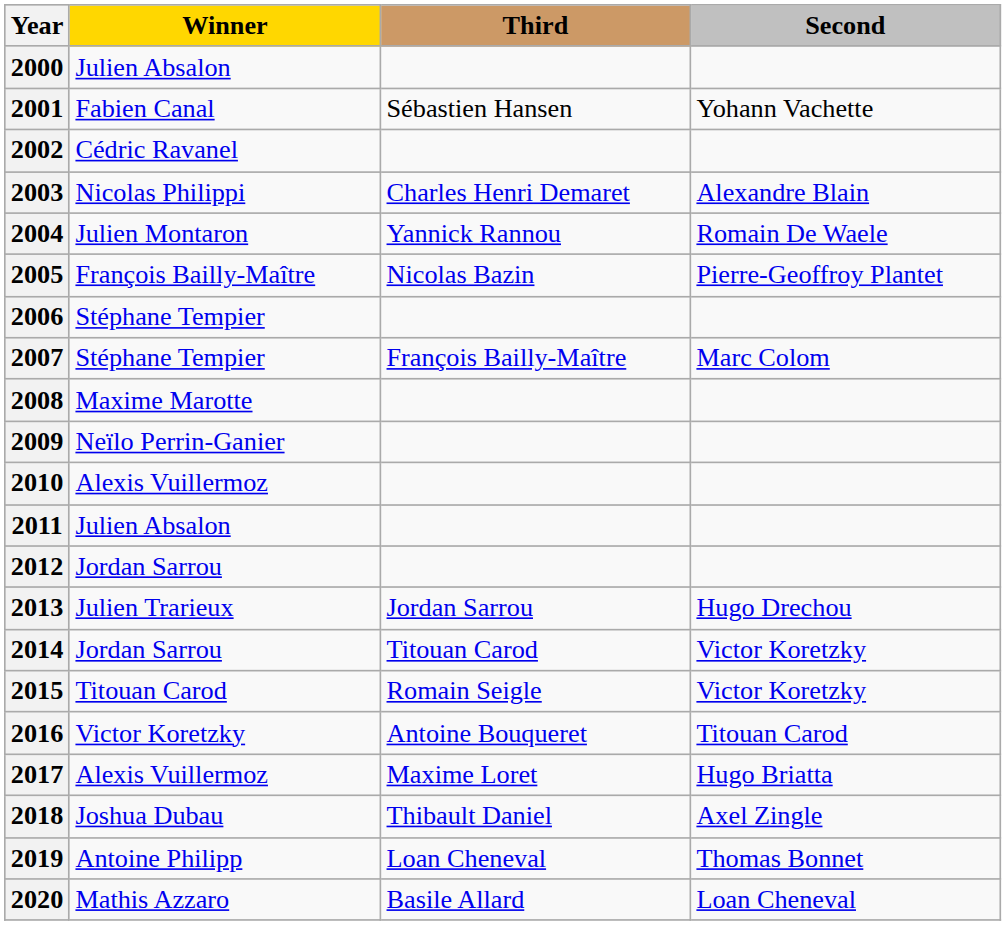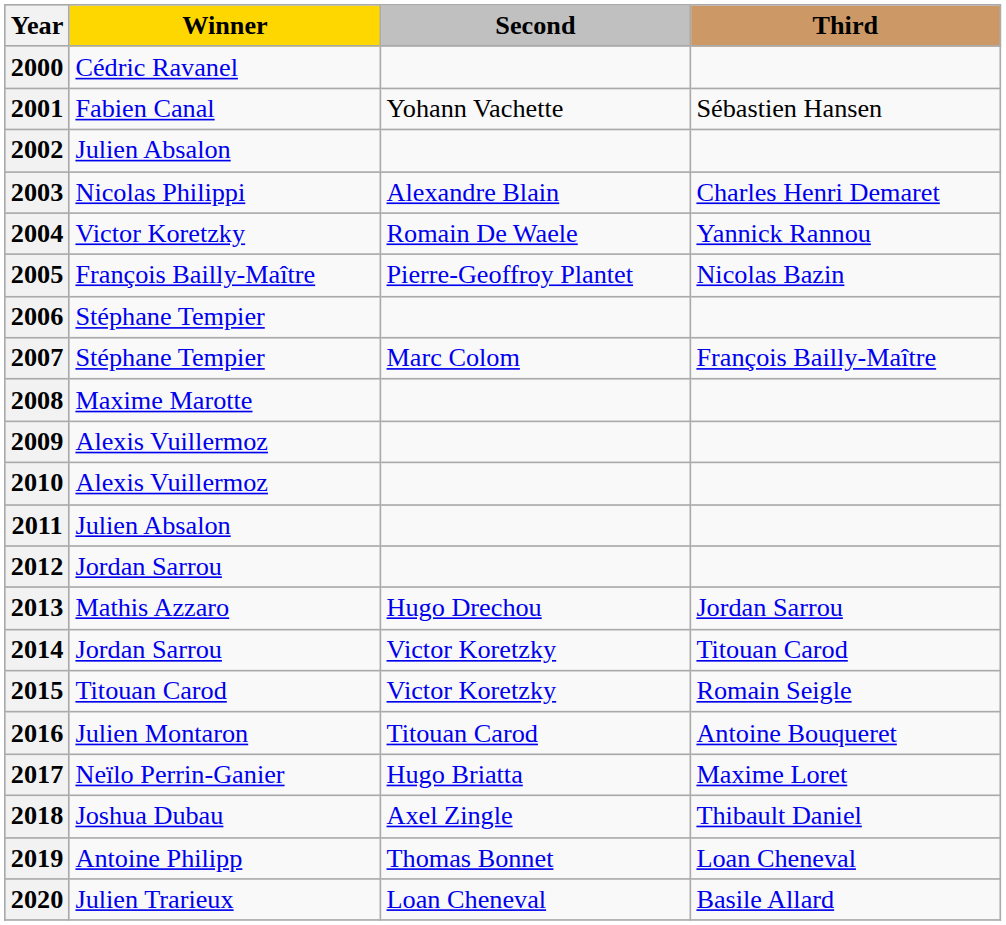columns swapped: Second <-> Third
2000 | Winner: Julien Absalon -> Cédric Ravanel
2002 | Winner: Cédric Ravanel -> Julien Absalon
2004 | Winner: Julien Montaron -> Victor Koretzky
2009 | Winner: Neïlo Perrin-Ganier -> Alexis Vuillermoz
2013 | Winner: Julien Trarieux -> Mathis Azzaro
2016 | Winner: Victor Koretzky -> Julien Montaron
2017 | Winner: Alexis Vuillermoz -> Neïlo Perrin-Ganier
2020 | Winner: Mathis Azzaro -> Julien Trarieux
